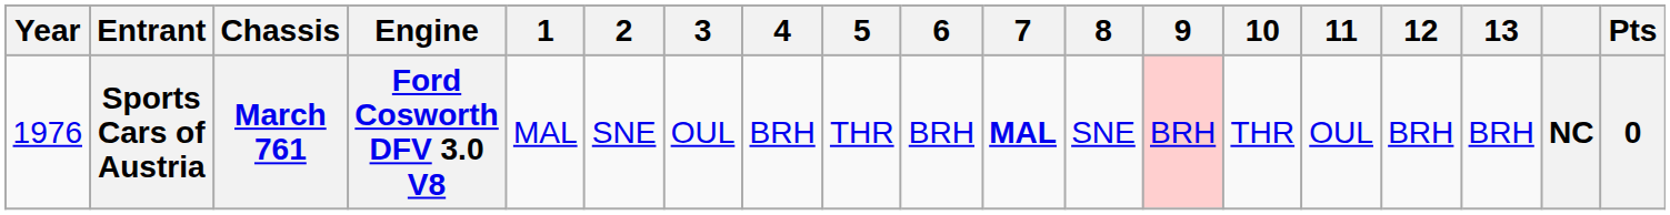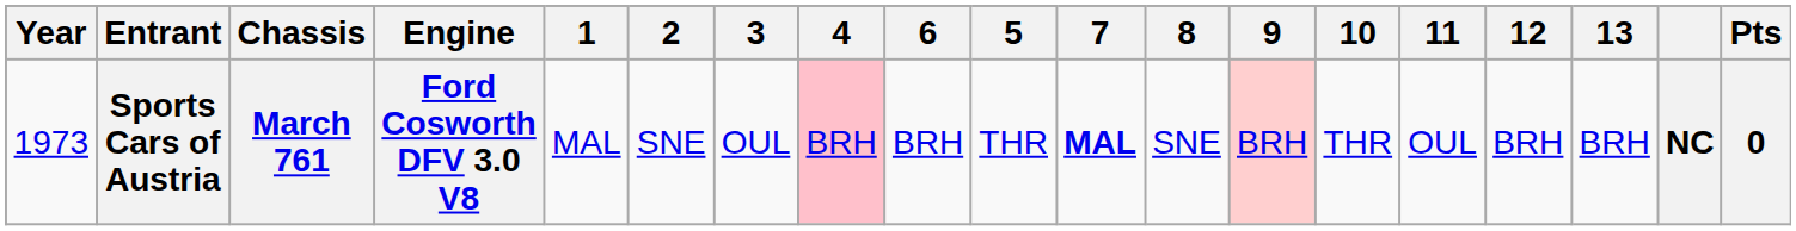columns swapped: 5 <-> 6
Sports Cars of Austria | Year: 1976 -> 1973
Sports Cars of Austria | 4: no background -> pink background
